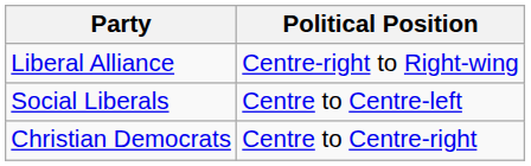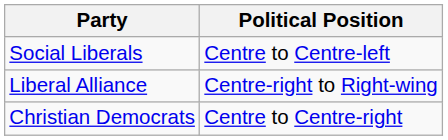rows swapped: Social Liberals <-> Liberal Alliance
